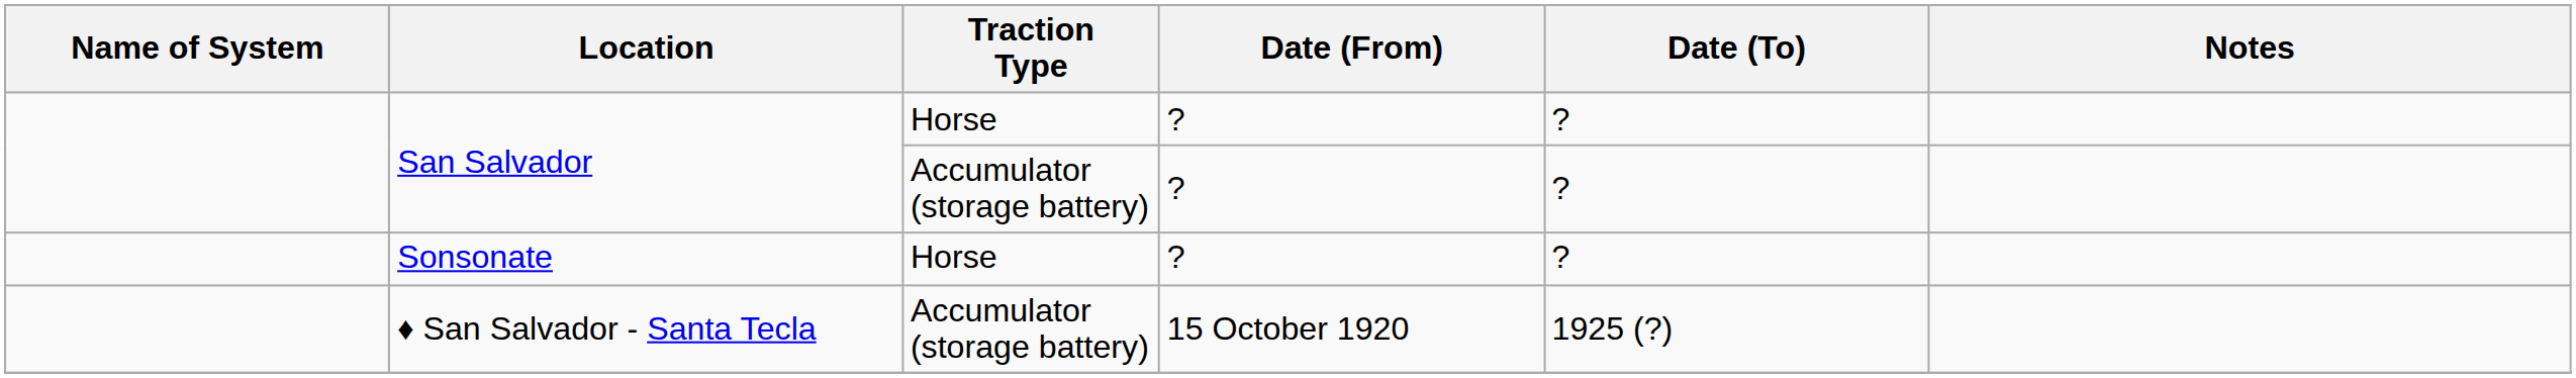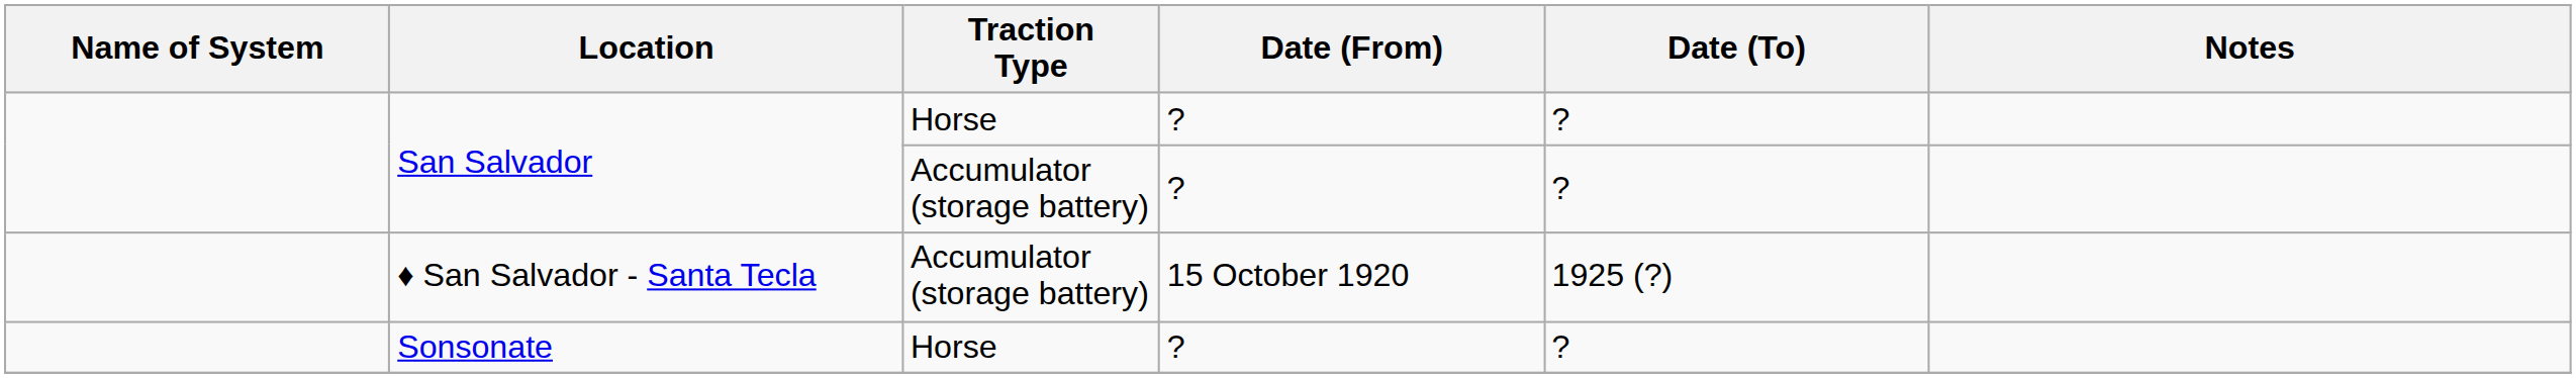rows swapped: ♦ San Salvador - Santa Tecla <-> Sonsonate
